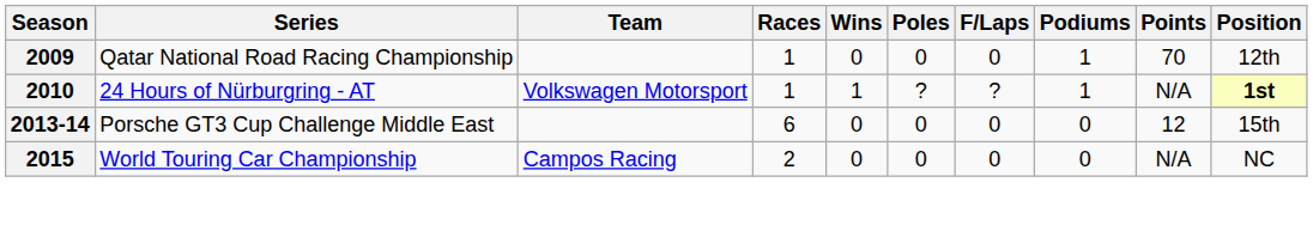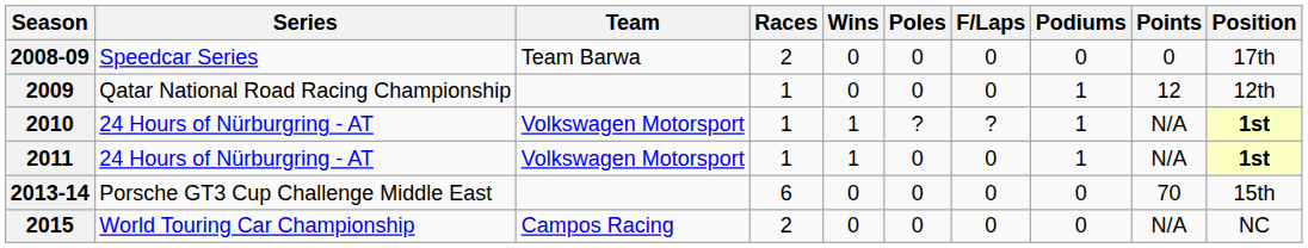+ row: 2008-09 | Speedcar Series | Team Barwa | 2 | 0 | 0 | 0 | 0 | 0 | 17th
2009 | Points: 70 -> 12
+ row: 2011 | 24 Hours of Nürburgring - AT | Volkswagen Motorsport | 1 | 1 | 0 | 0 | 1 | N/A | 1st
2013-14 | Points: 12 -> 70
